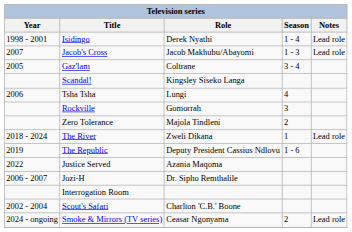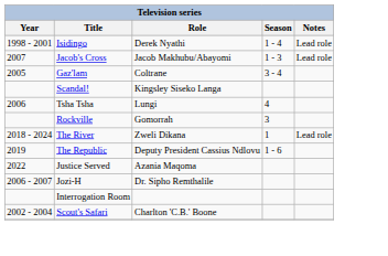- row: Zero Tolerance | Majola Tindleni | 2
- row: 2024 - ongoing | Smoke & Mirrors (TV series) | Ceasar Ngonyama | 2 | Lead role
